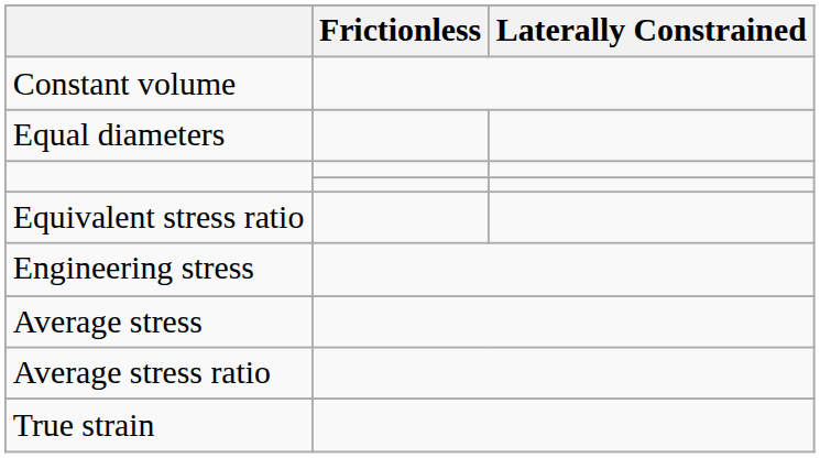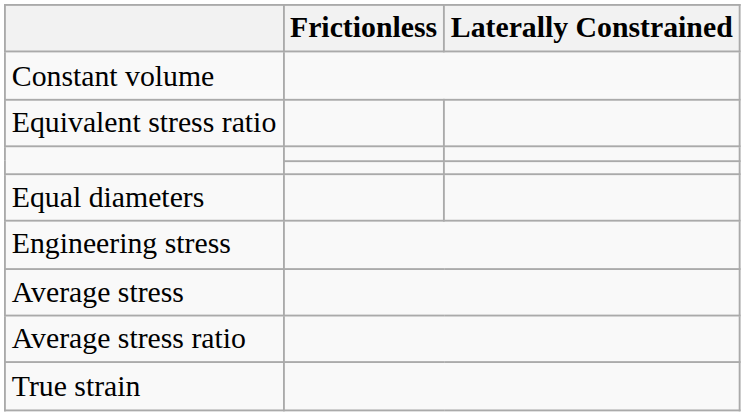rows swapped: Equal diameters <-> Equivalent stress ratio
